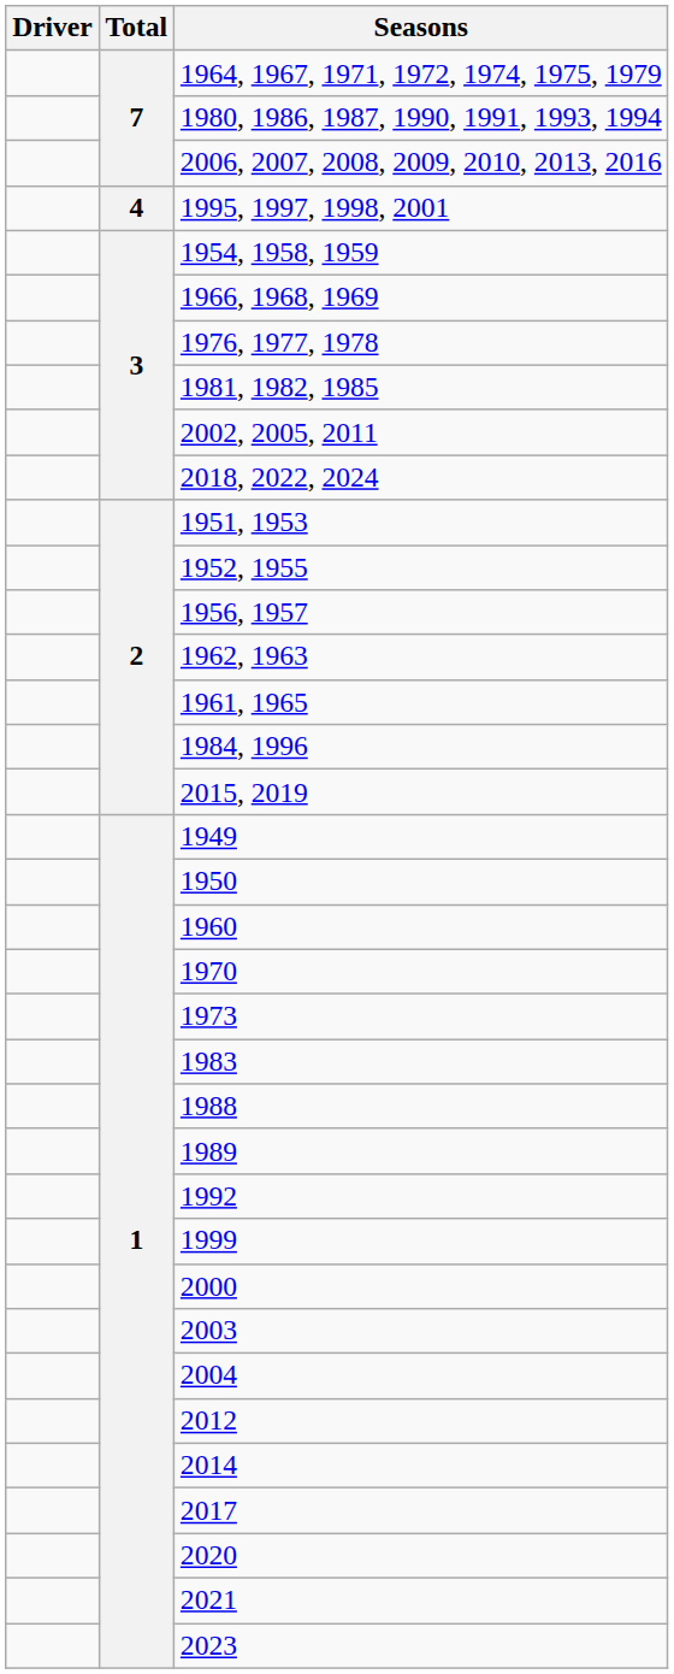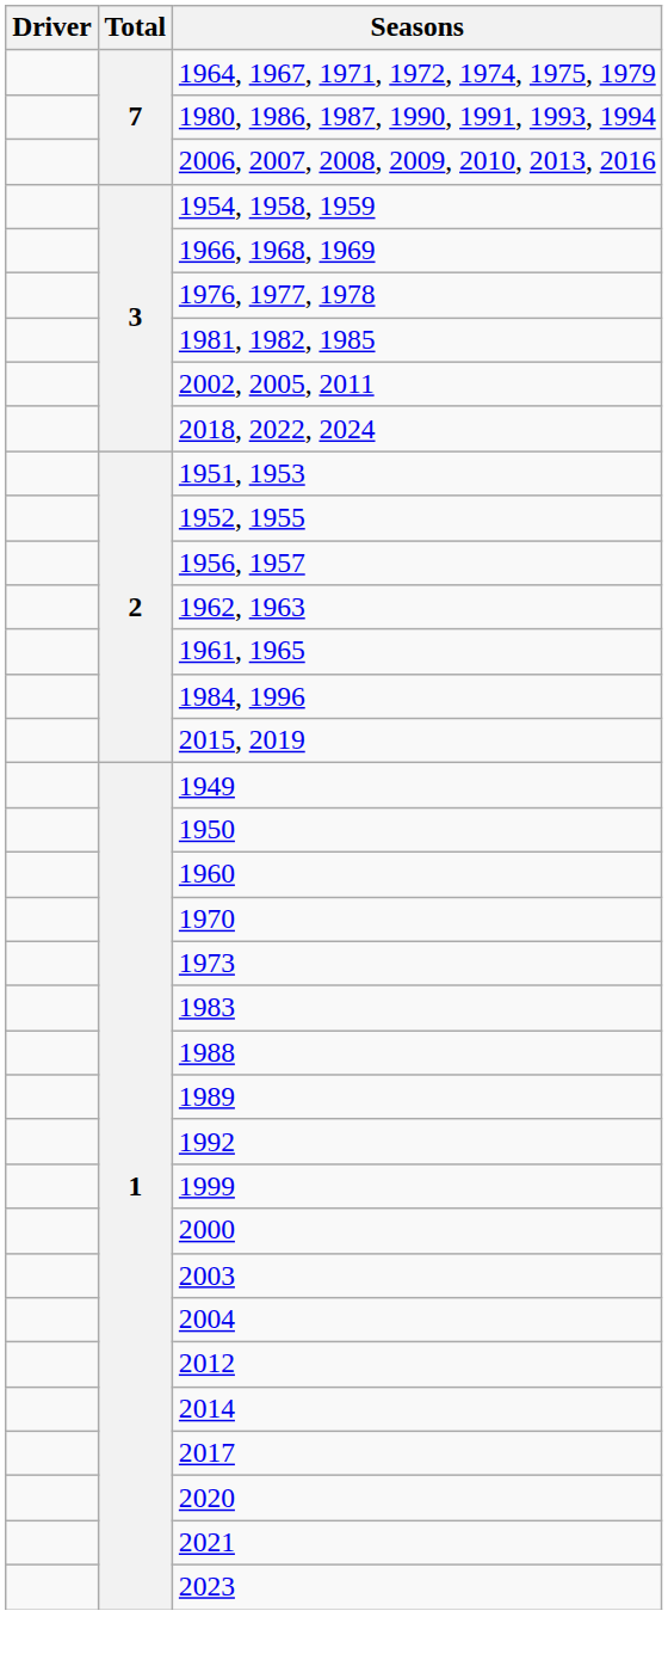- row: 4 | 1995, 1997, 1998, 2001
